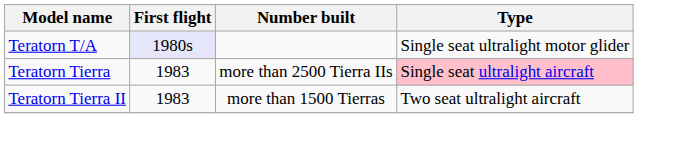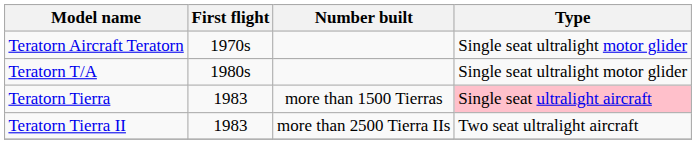+ row: Teratorn Aircraft Teratorn | 1970s | Single seat ultralight motor glider
Teratorn T/A | First flight: lavender background -> no background
Teratorn Tierra | Number built: more than 2500 Tierra IIs -> more than 1500 Tierras
Teratorn Tierra II | Number built: more than 1500 Tierras -> more than 2500 Tierra IIs
